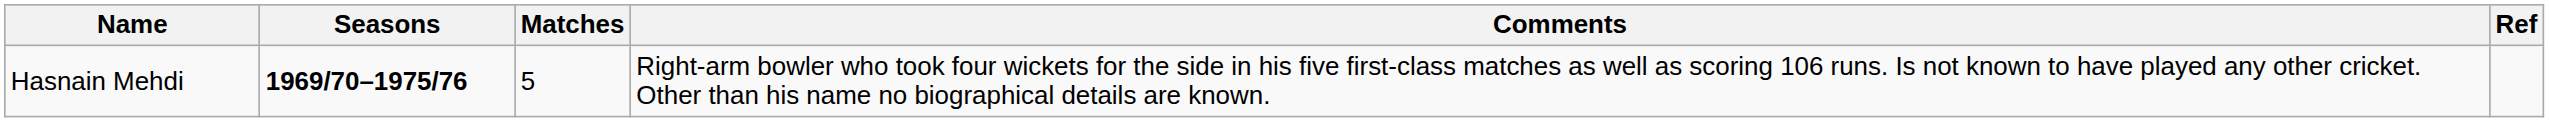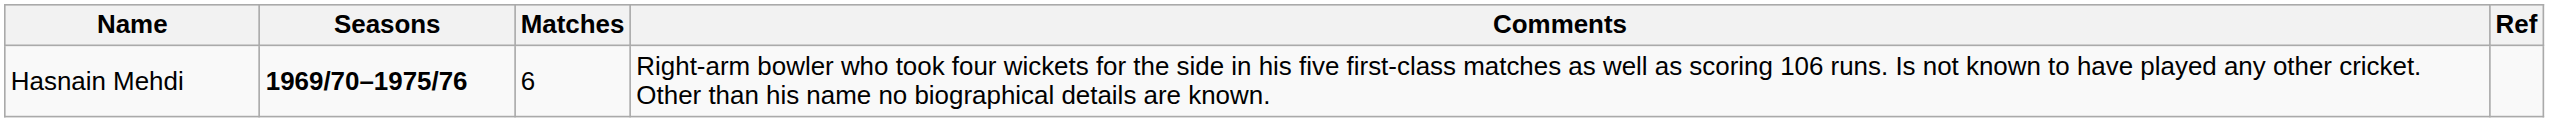Hasnain Mehdi | Matches: 5 -> 6
